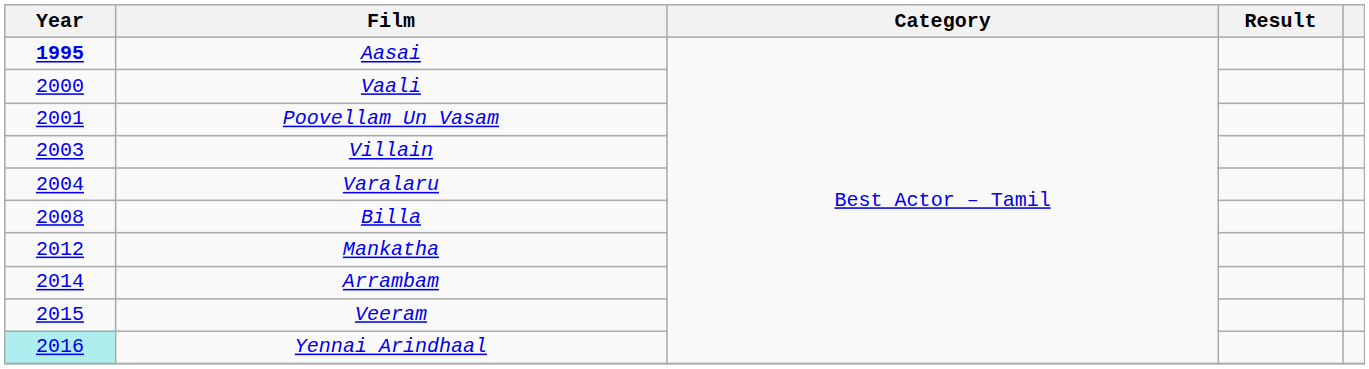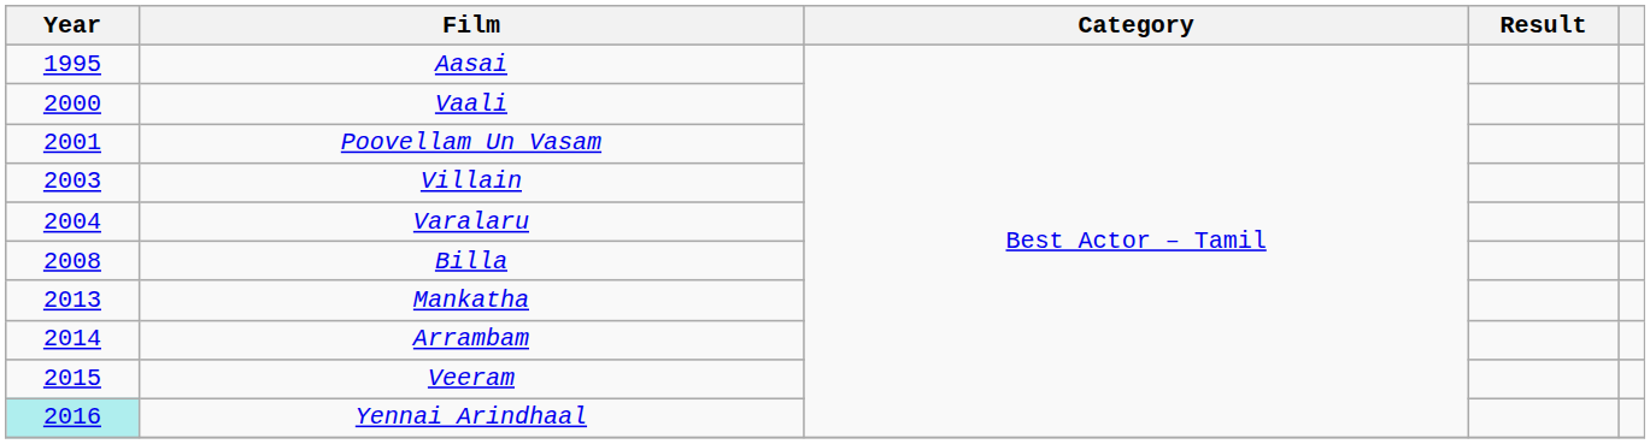Aasai | Year: bold -> normal
Mankatha | Year: 2012 -> 2013
